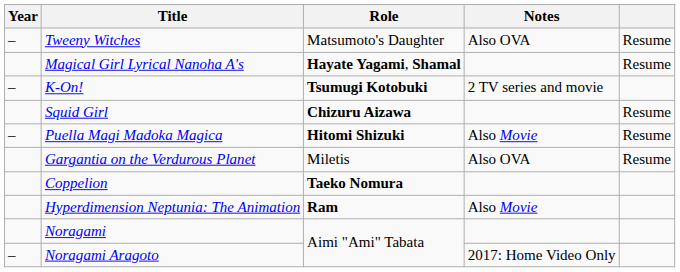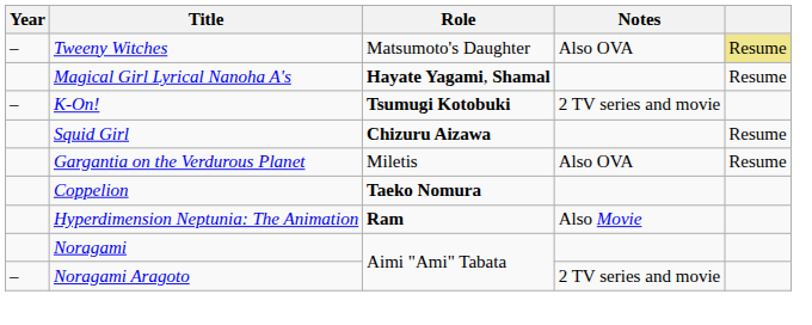Tweeny Witches | column 5: no background -> khaki background
- row: – | Puella Magi Madoka Magica | Hitomi Shizuki | Also Movie | Resume
Noragami Aragoto | Notes: 2017: Home Video Only -> 2 TV series and movie
